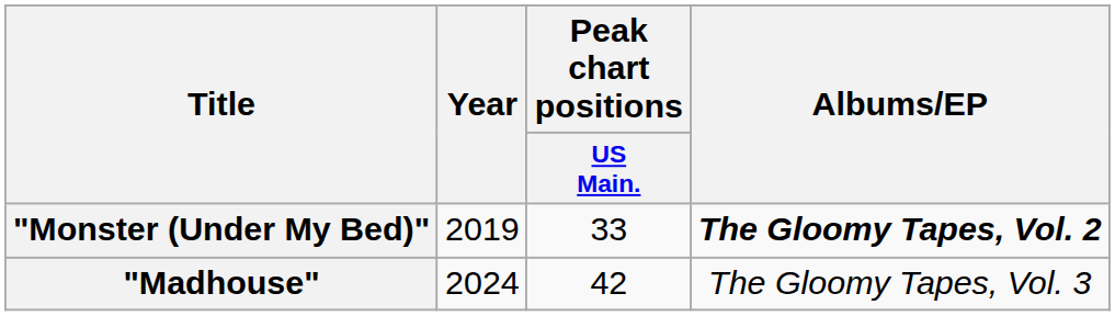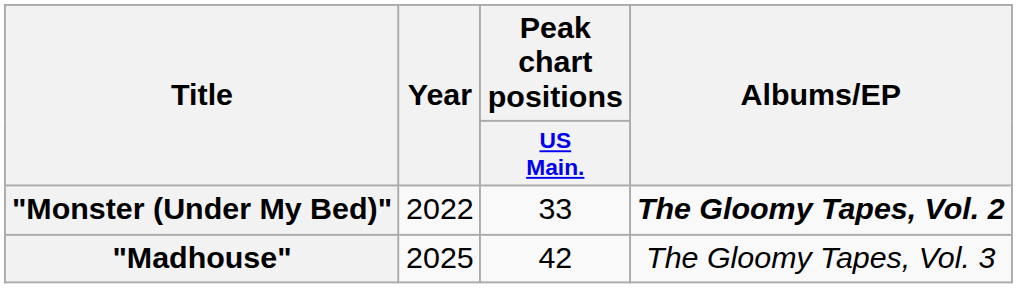"Monster (Under My Bed)" | Year: 2019 -> 2022
"Madhouse" | Year: 2024 -> 2025
